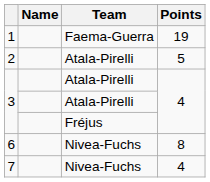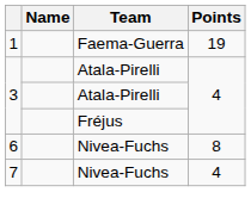- row: 2 | Atala-Pirelli | 5
